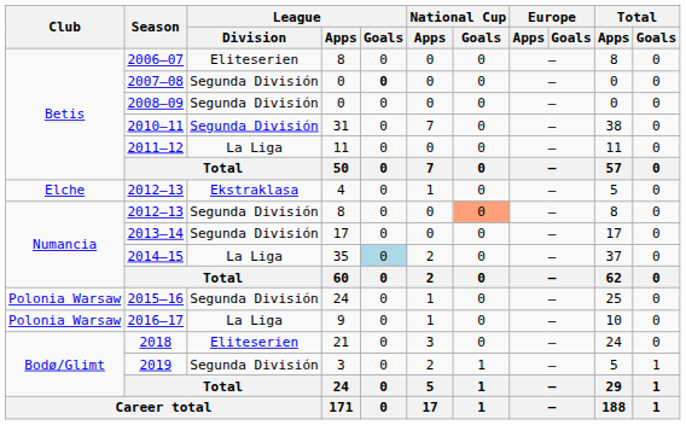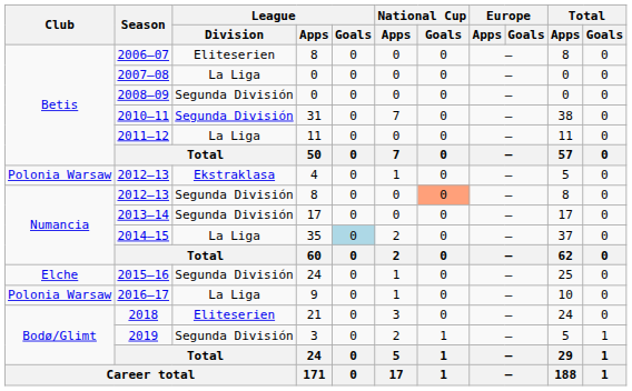2007–08 | League / Division: Segunda División -> La Liga
2007–08 | League / Goals: bold -> normal
2012–13 / 4 | Club: Elche -> Polonia Warsaw
2015–16 | Club: Polonia Warsaw -> Elche
